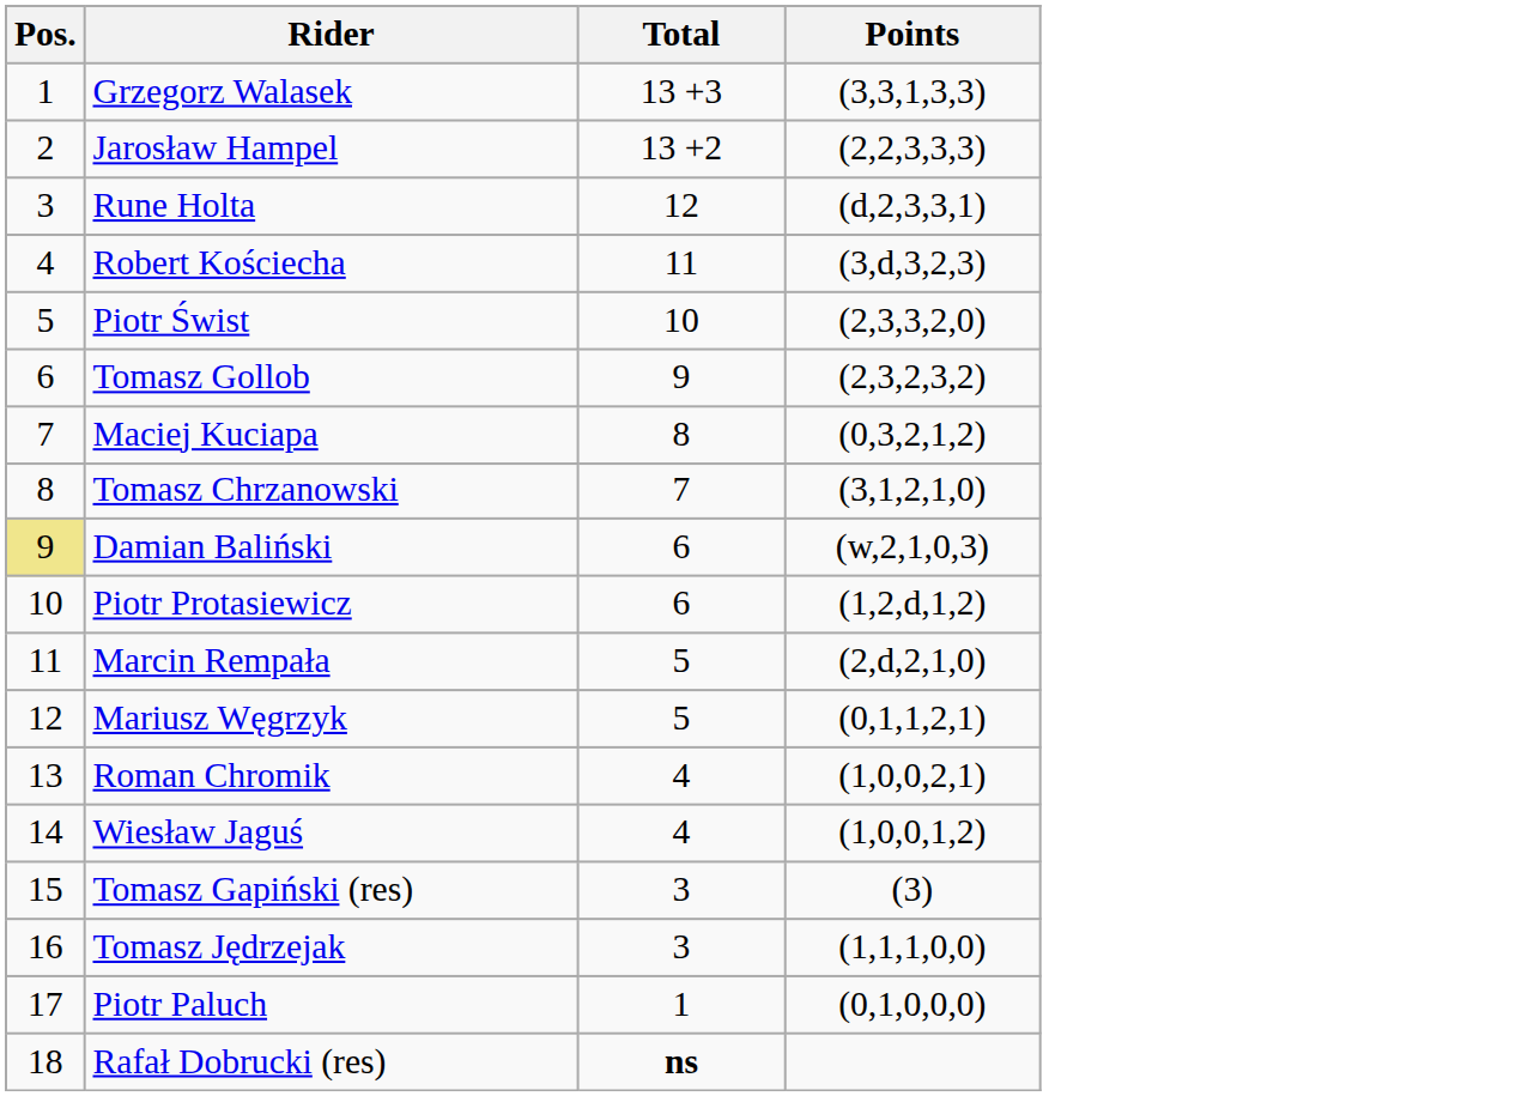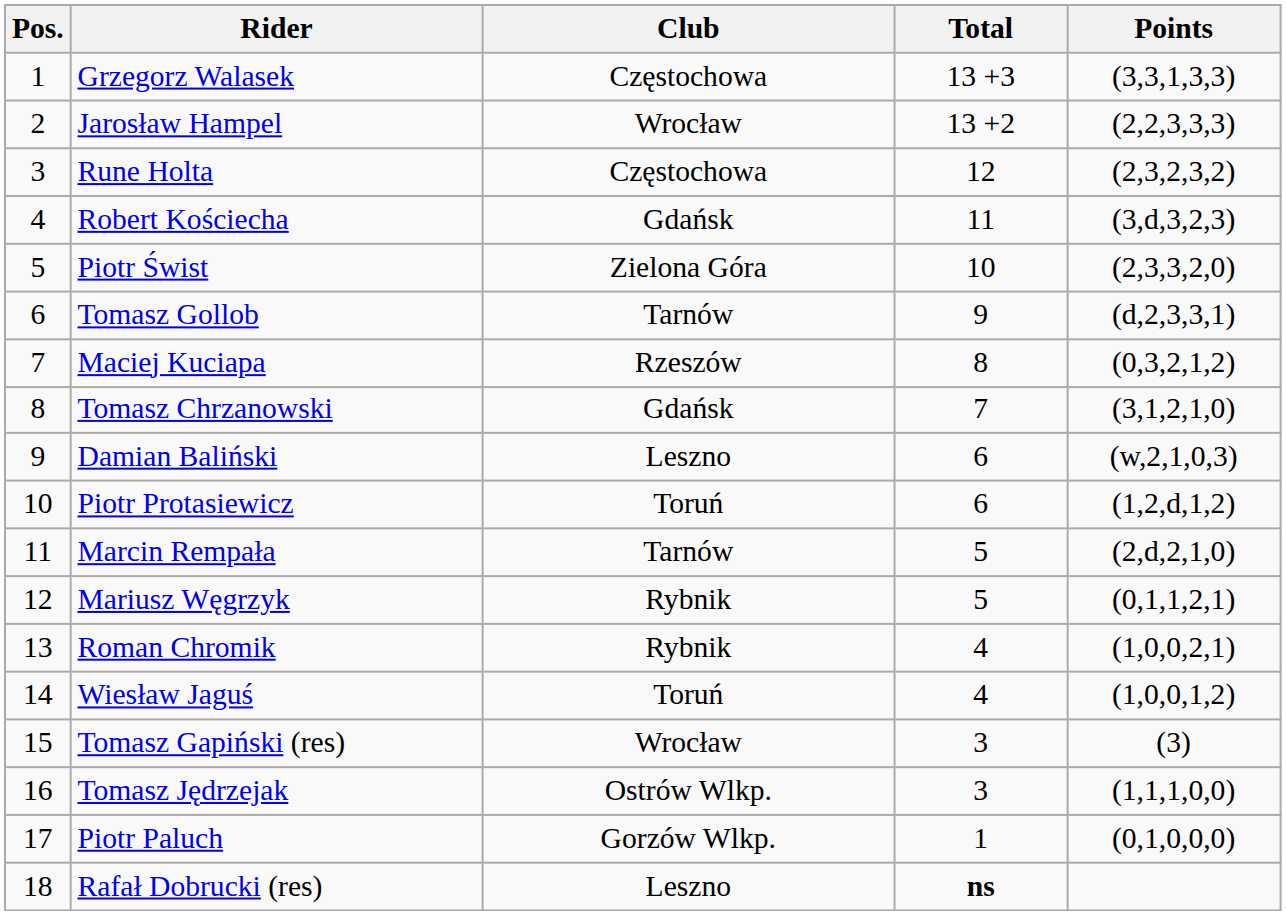+ column: Club | Częstochowa | Wrocław | Częstochowa | Gdańsk | Zielona Góra | Tarnów | Rzeszów | Gdańsk | Leszno | Toruń | Tarnów | Rybnik | Rybnik | Toruń | Wrocław | Ostrów Wlkp. | Gorzów Wlkp. | Leszno
Rune Holta | Points: (d,2,3,3,1) -> (2,3,2,3,2)
Tomasz Gollob | Points: (2,3,2,3,2) -> (d,2,3,3,1)
Damian Baliński | Pos.: khaki background -> no background
